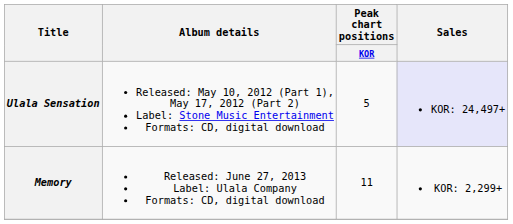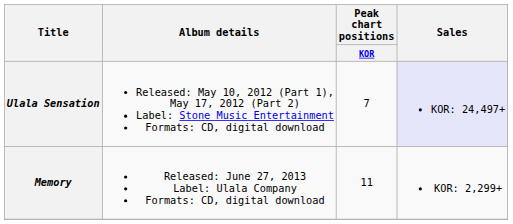Ulala Sensation | Peak chart positions / KOR: 5 -> 7
